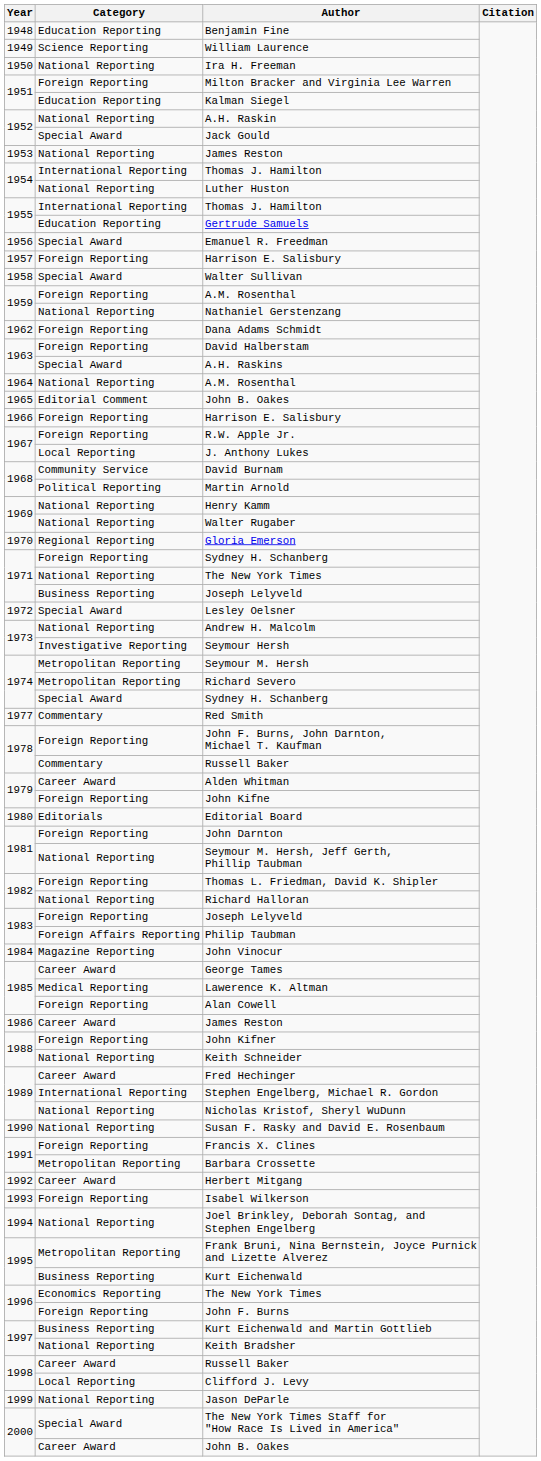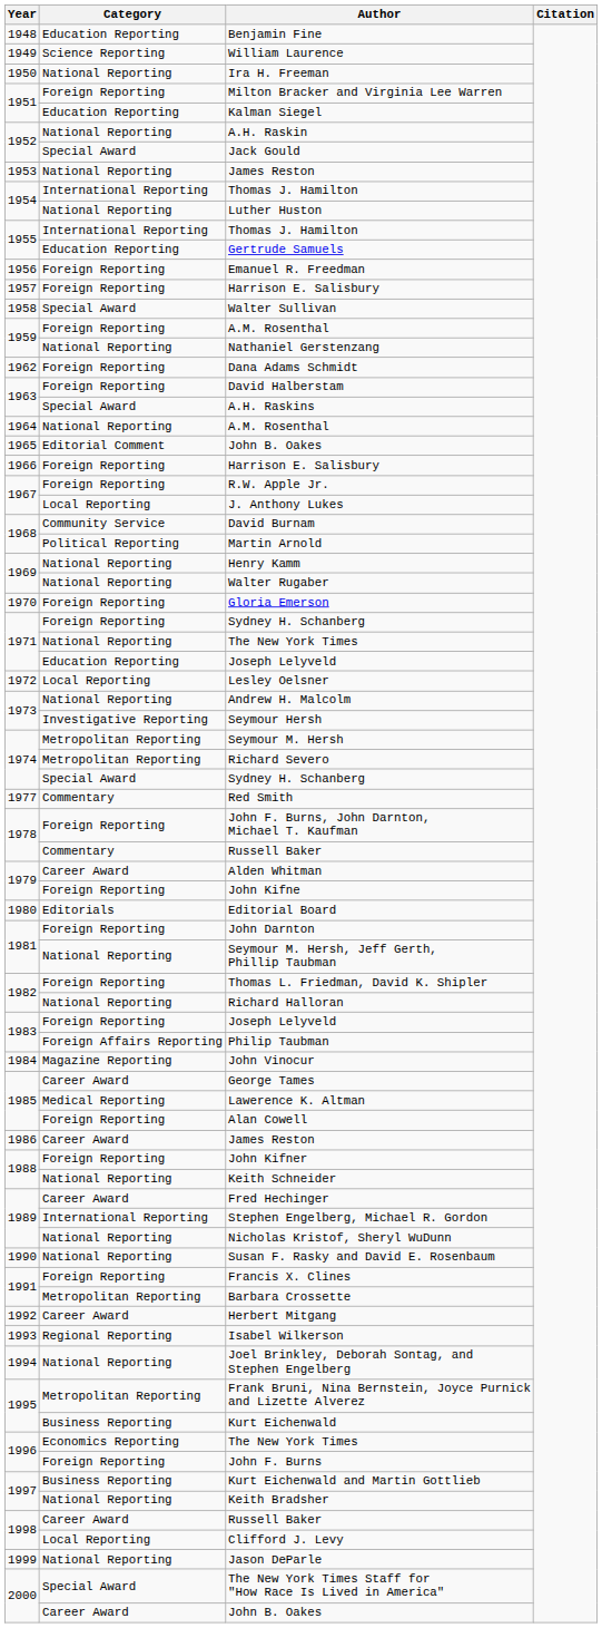Emanuel R. Freedman | Category: Special Award -> Foreign Reporting
Gloria Emerson | Category: Regional Reporting -> Foreign Reporting
1971 / Joseph Lelyveld | Category: Business Reporting -> Education Reporting
Lesley Oelsner | Category: Special Award -> Local Reporting
Isabel Wilkerson | Category: Foreign Reporting -> Regional Reporting
